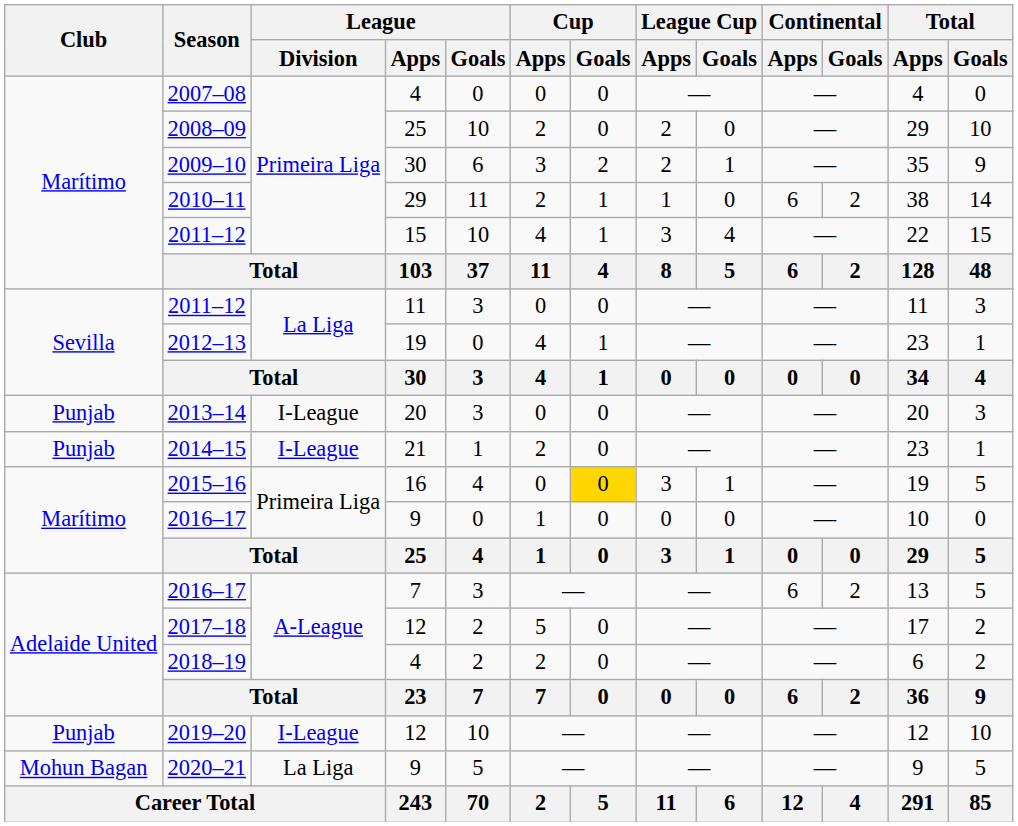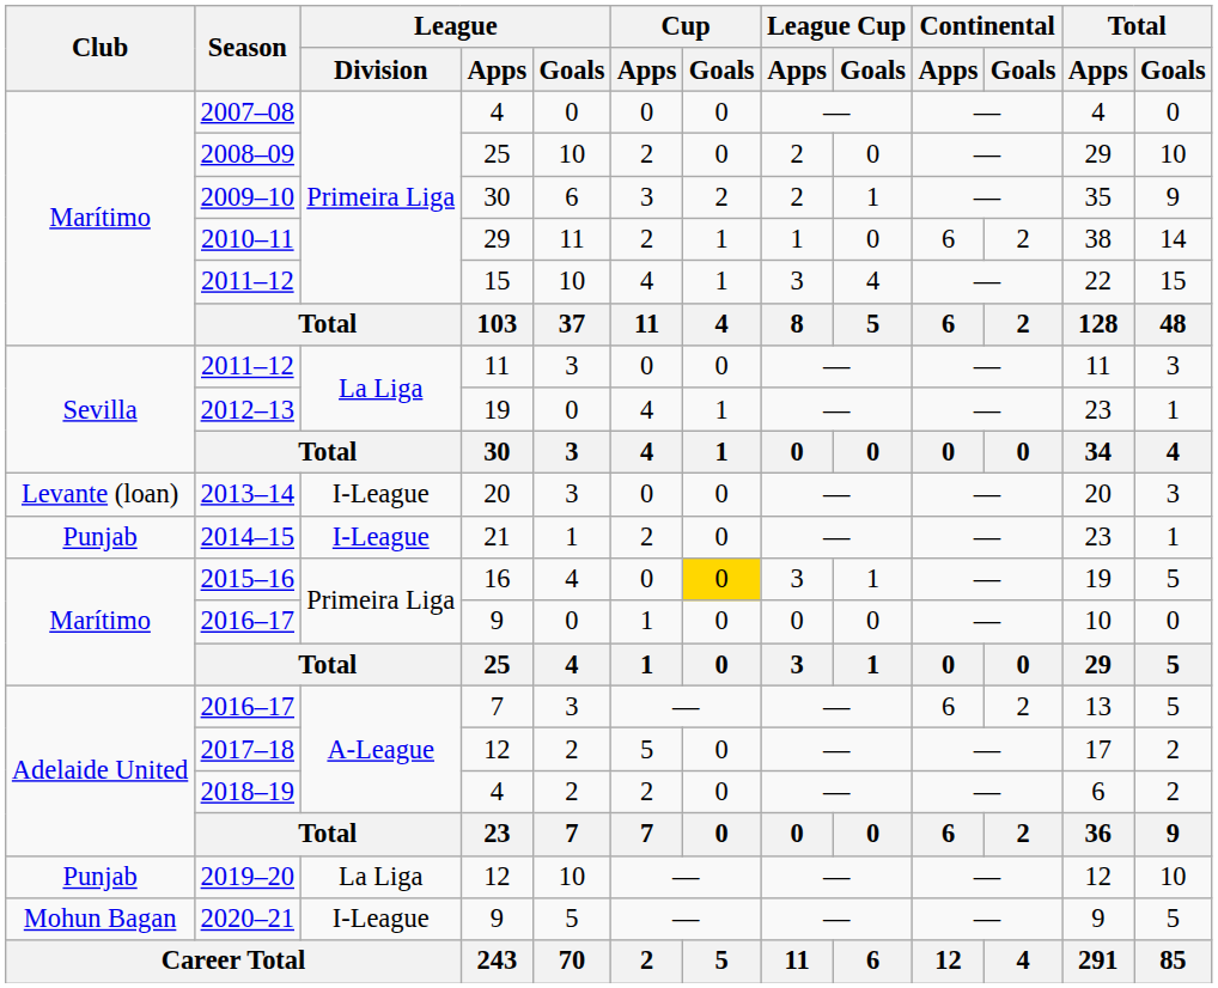2013–14 | Club: Punjab -> Levante (loan)
2019–20 | League / Division: I-League -> La Liga
2020–21 | League / Division: La Liga -> I-League
